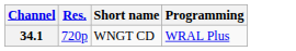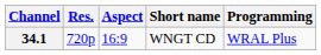+ column: Aspect | 16:9
